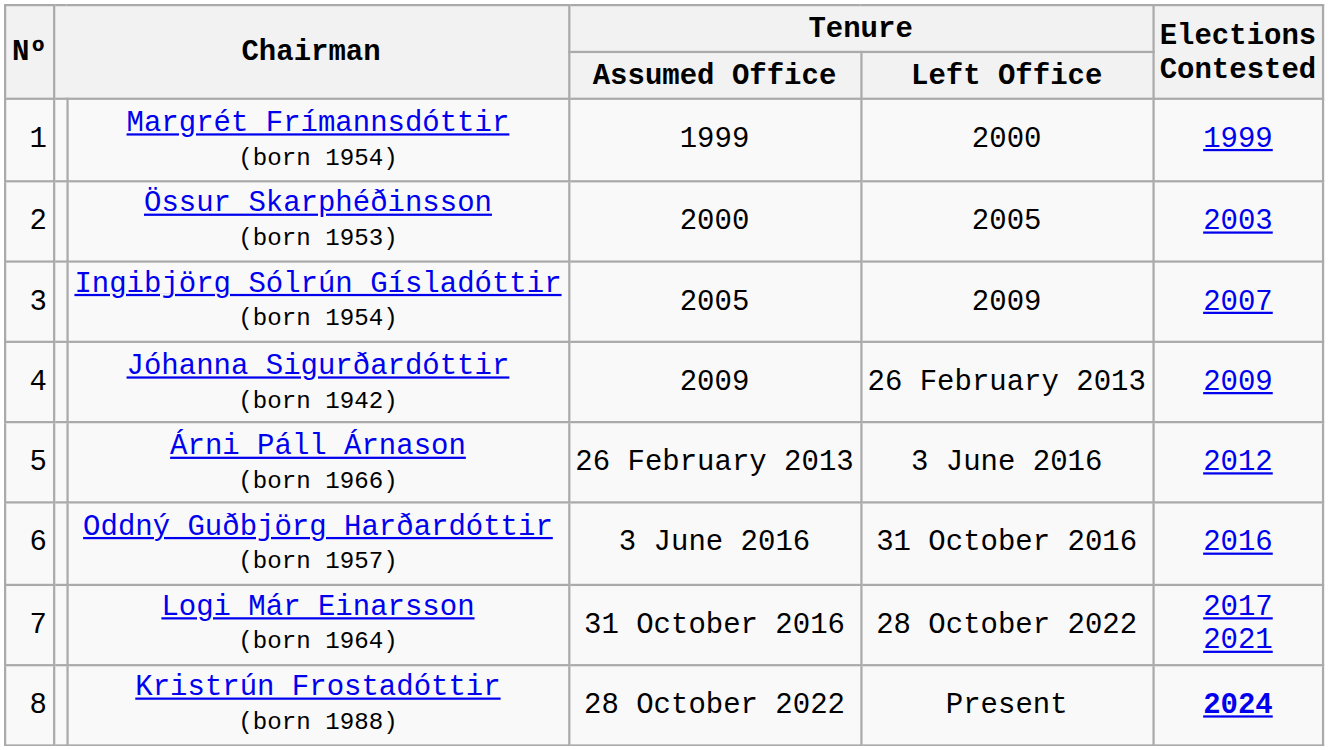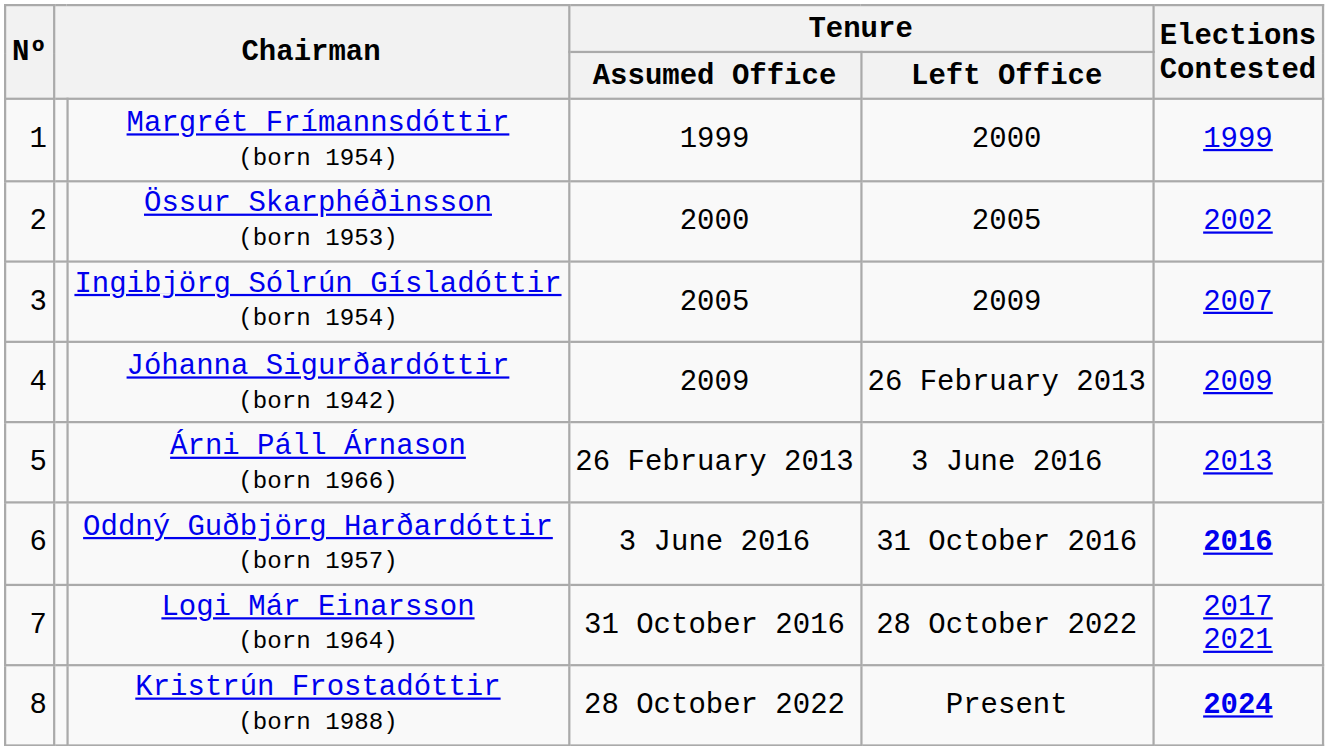Össur Skarphéðinsson (born 1953) | Elections Contested: 2003 -> 2002
Árni Páll Árnason (born 1966) | Elections Contested: 2012 -> 2013
Oddný Guðbjörg Harðardóttir (born 1957) | Elections Contested: normal -> bold
